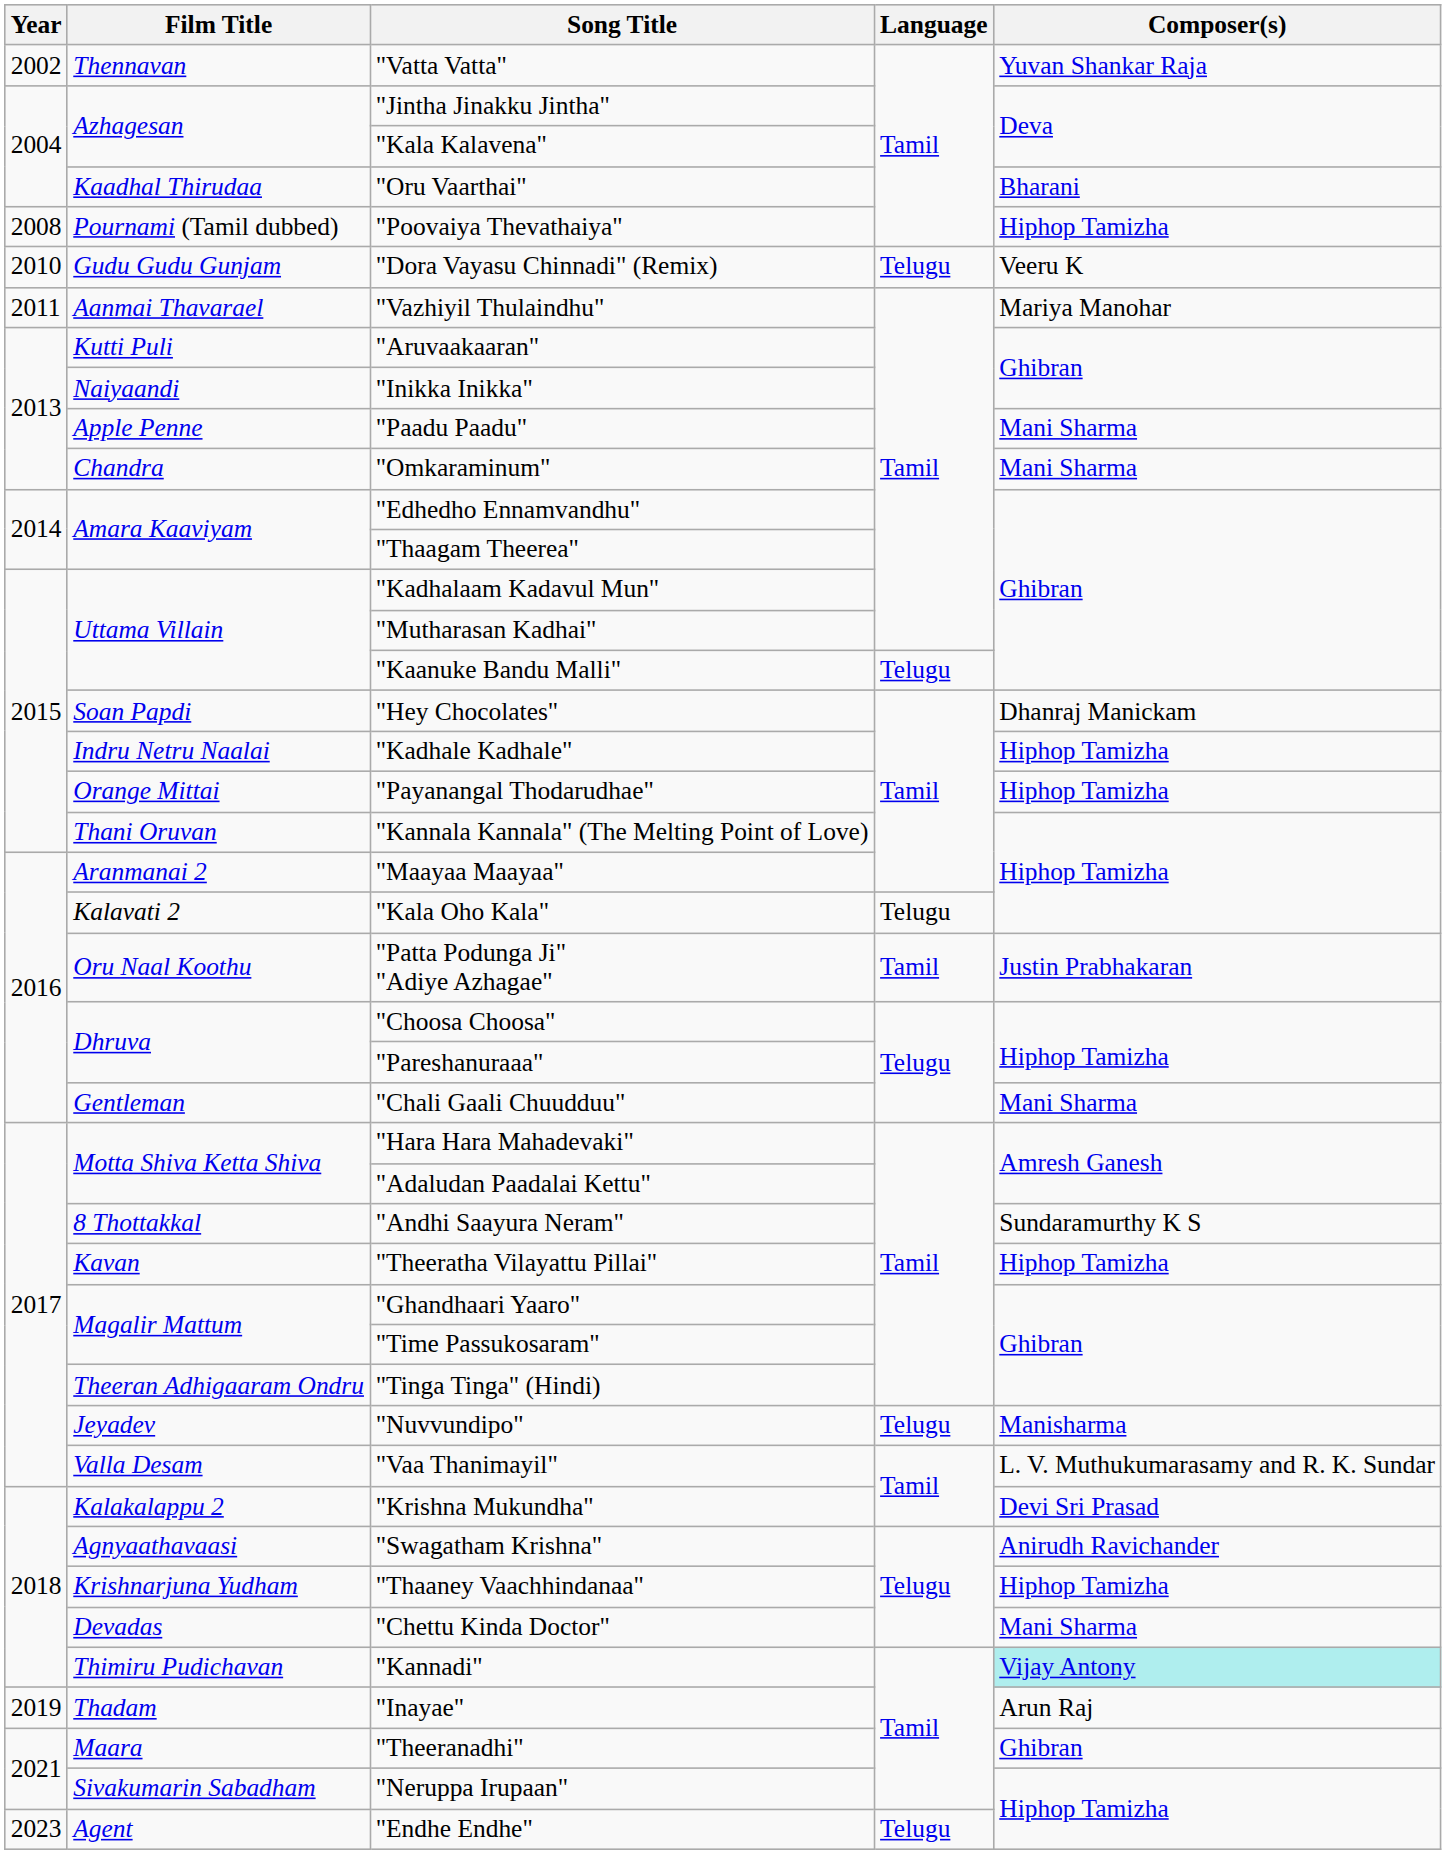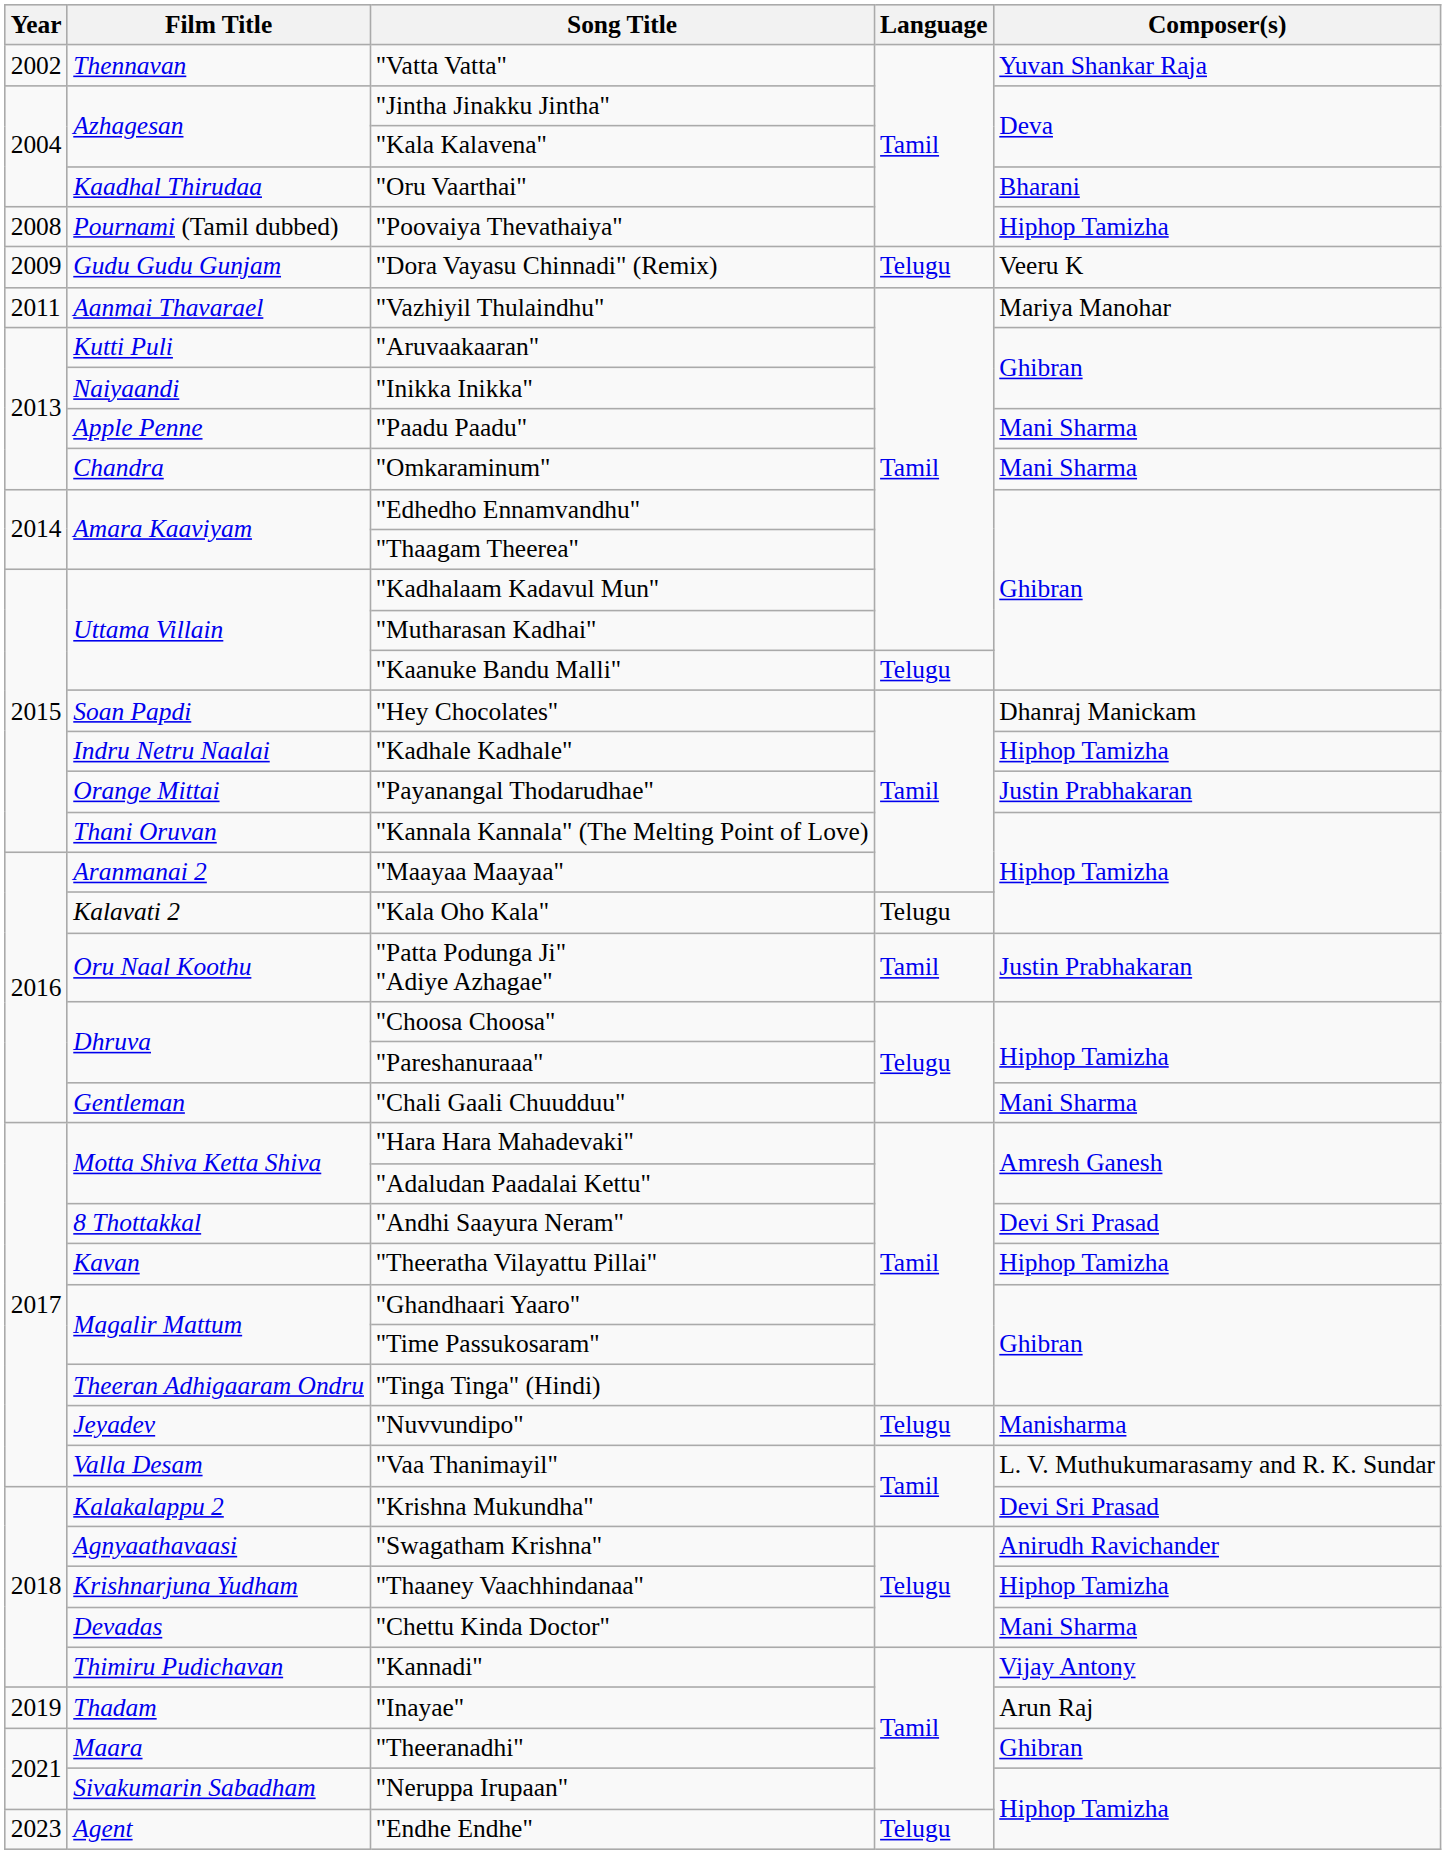"Dora Vayasu Chinnadi" (Remix) | Year: 2010 -> 2009
"Payanangal Thodarudhae" | Composer(s): Hiphop Tamizha -> Justin Prabhakaran
"Andhi Saayura Neram" | Composer(s): Sundaramurthy K S -> Devi Sri Prasad
"Kannadi" | Composer(s): paleturquoise background -> no background
